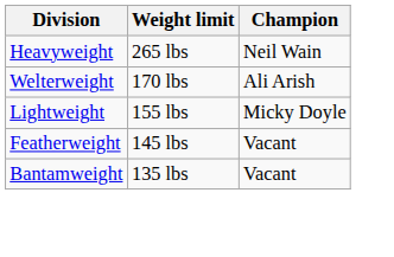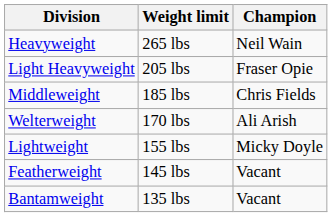+ row: Light Heavyweight | 205 lbs | Fraser Opie
+ row: Middleweight | 185 lbs | Chris Fields
